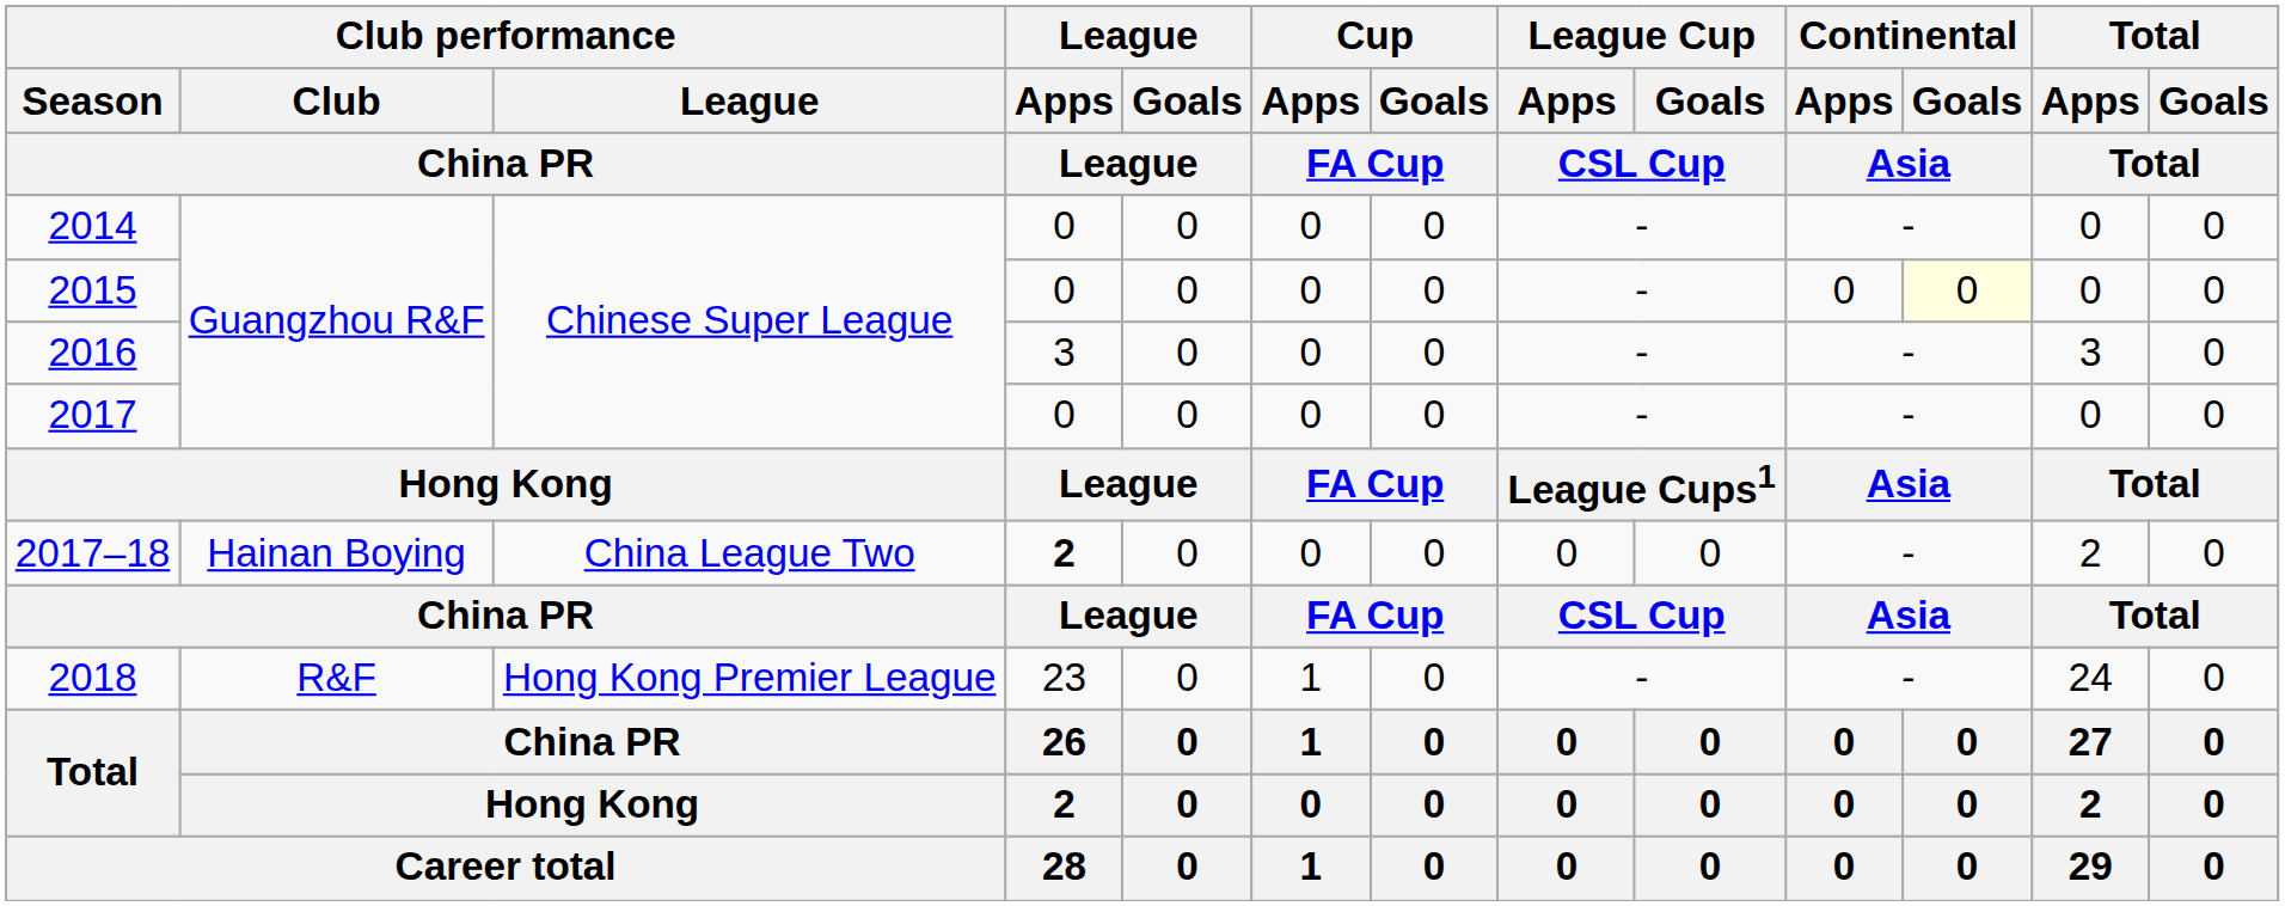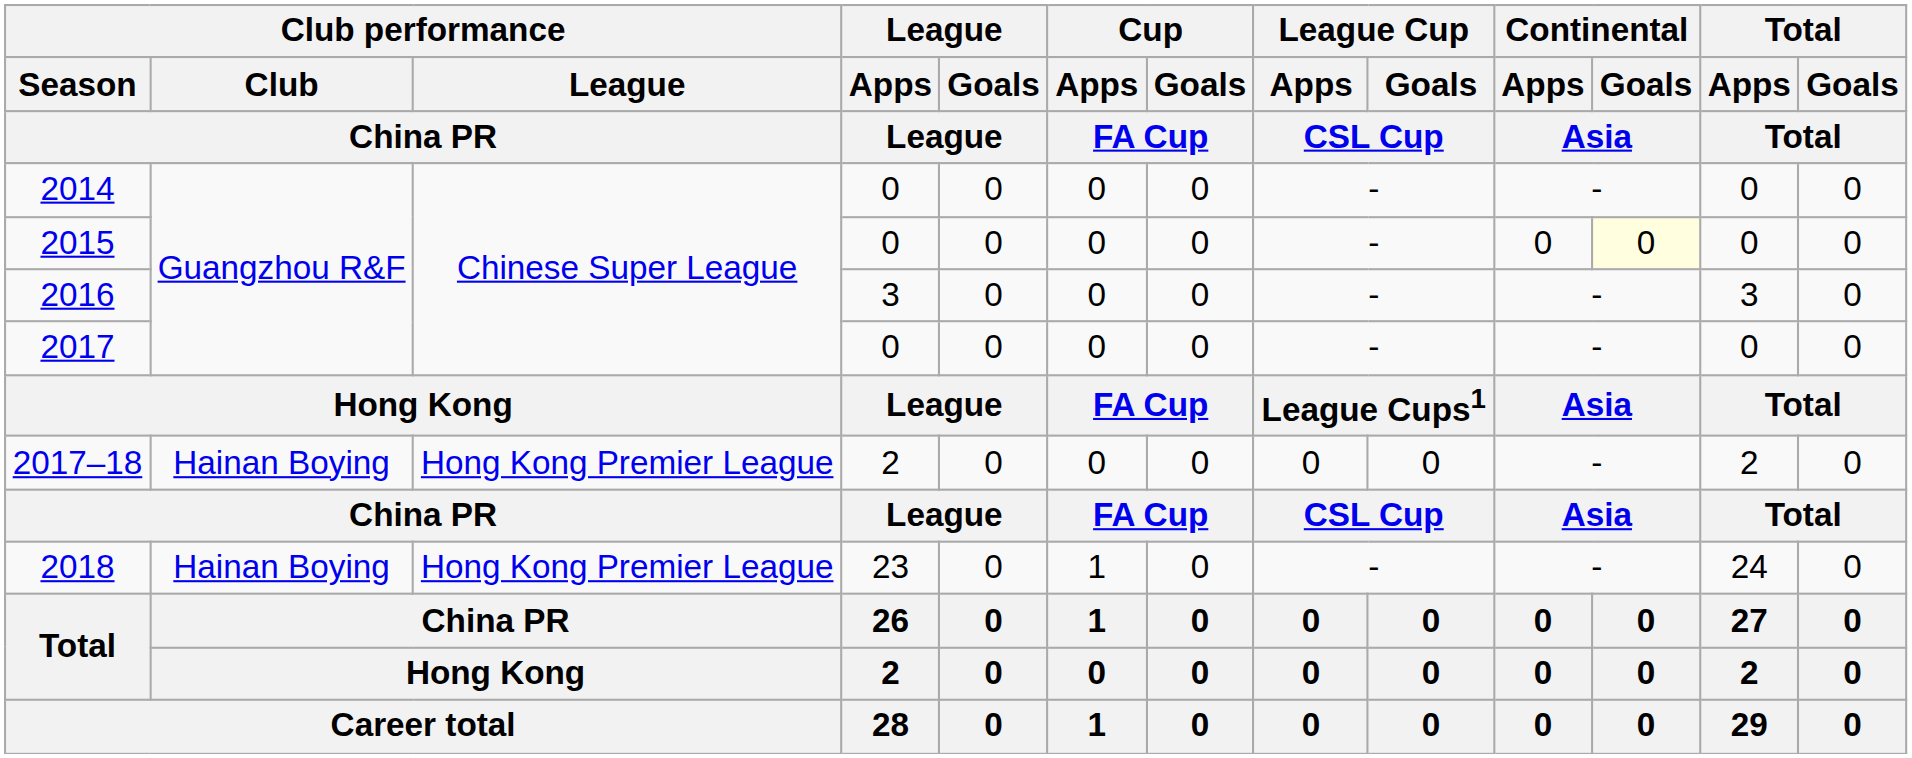2017–18 | Club performance / League / China PR: China League Two -> Hong Kong Premier League
2017–18 | League / Apps / League: bold -> normal
2018 | Club performance / Club / China PR: R&F -> Hainan Boying
